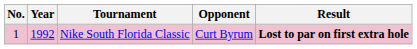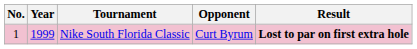Nike South Florida Classic | Year: 1992 -> 1999
